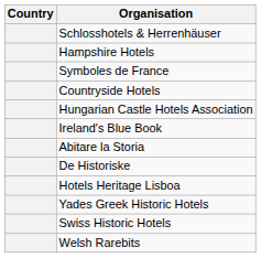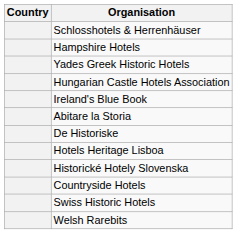- row: Symboles de France
rows swapped: Yades Greek Historic Hotels <-> Countryside Hotels
+ row: Historické Hotely Slovenska
